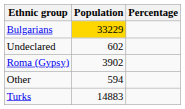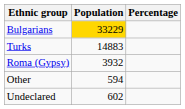rows swapped: Turks <-> Undeclared
Roma (Gypsy) | Population: 3902 -> 3932
